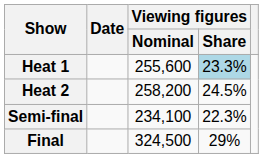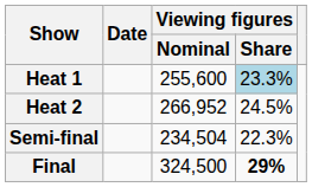Heat 2 | Viewing figures / Nominal: 258,200 -> 266,952
Semi-final | Viewing figures / Nominal: 234,100 -> 234,504
Final | Viewing figures / Share: normal -> bold
